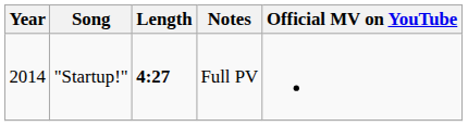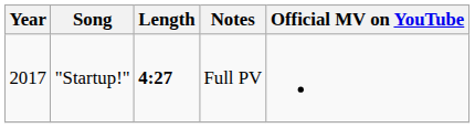"Startup!" | Year: 2014 -> 2017
